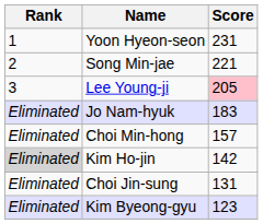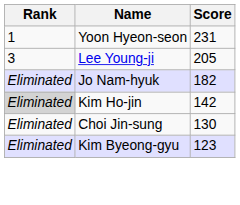- row: 2 | Song Min-jae | 221
Lee Young-ji | Score: pink background -> no background
Jo Nam-hyuk | Score: 183 -> 182
- row: Eliminated | Choi Min-hong | 157
Choi Jin-sung | Score: 131 -> 130
